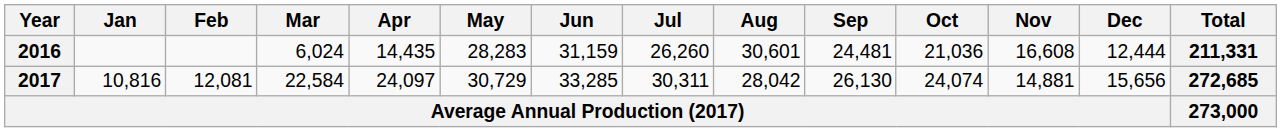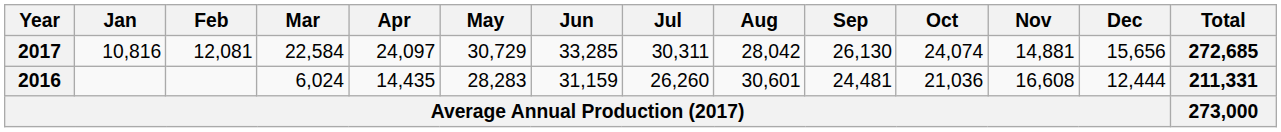rows swapped: 2016 <-> 2017
